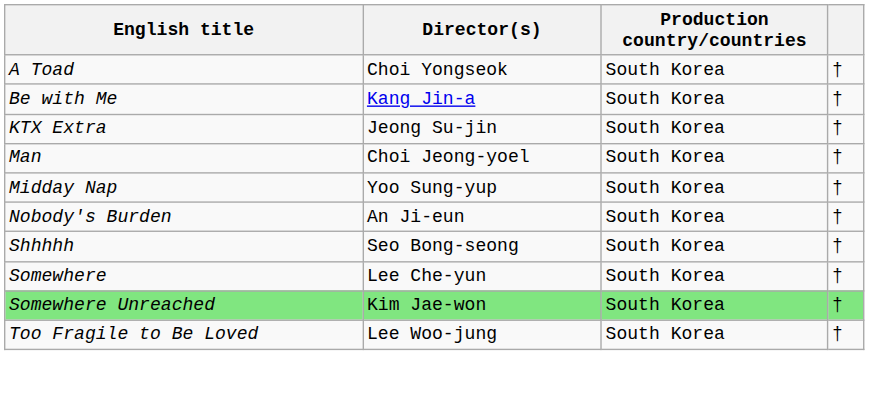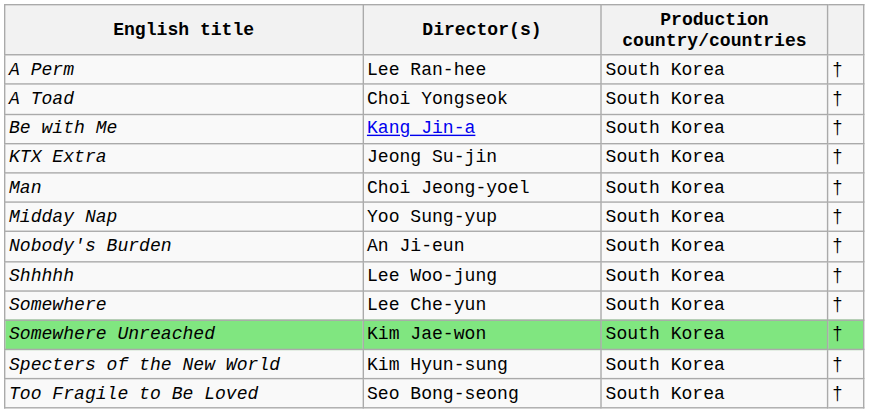+ row: A Perm | Lee Ran-hee | South Korea | †
Shhhhh | Director(s): Seo Bong-seong -> Lee Woo-jung
+ row: Specters of the New World | Kim Hyun-sung | South Korea | †
Too Fragile to Be Loved | Director(s): Lee Woo-jung -> Seo Bong-seong
